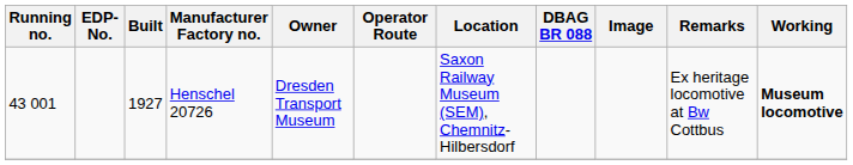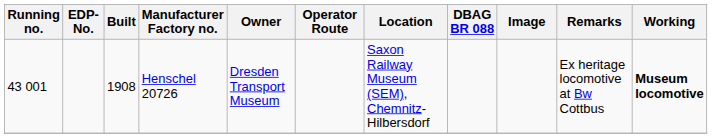Henschel 20726 | Built: 1927 -> 1908
